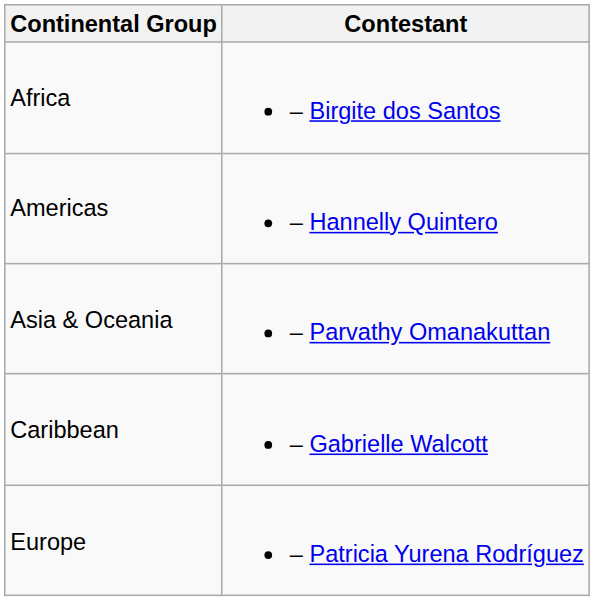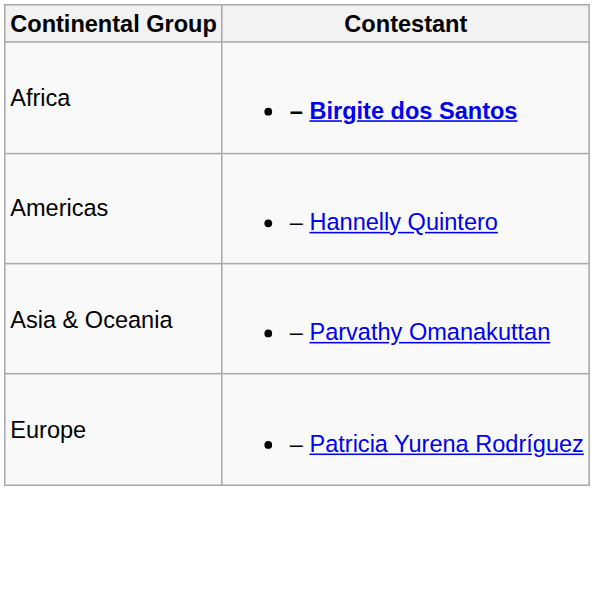Africa | Contestant: normal -> bold
- row: Caribbean | – Gabrielle Walcott
